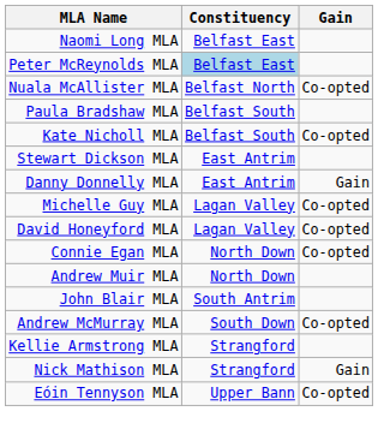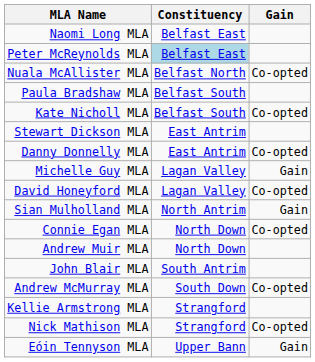Danny Donnelly MLA | Gain: Gain -> Co-opted
Michelle Guy MLA | Gain: Co-opted -> Gain
+ row: Sian Mulholland MLA | North Antrim | Gain
Nick Mathison MLA | Gain: Gain -> Co-opted
Eóin Tennyson MLA | Gain: Co-opted -> Gain
